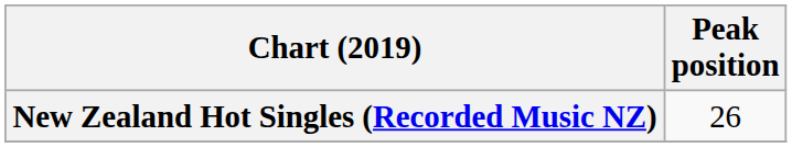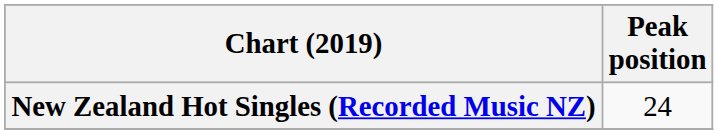New Zealand Hot Singles (Recorded Music NZ) | Peak position: 26 -> 24
